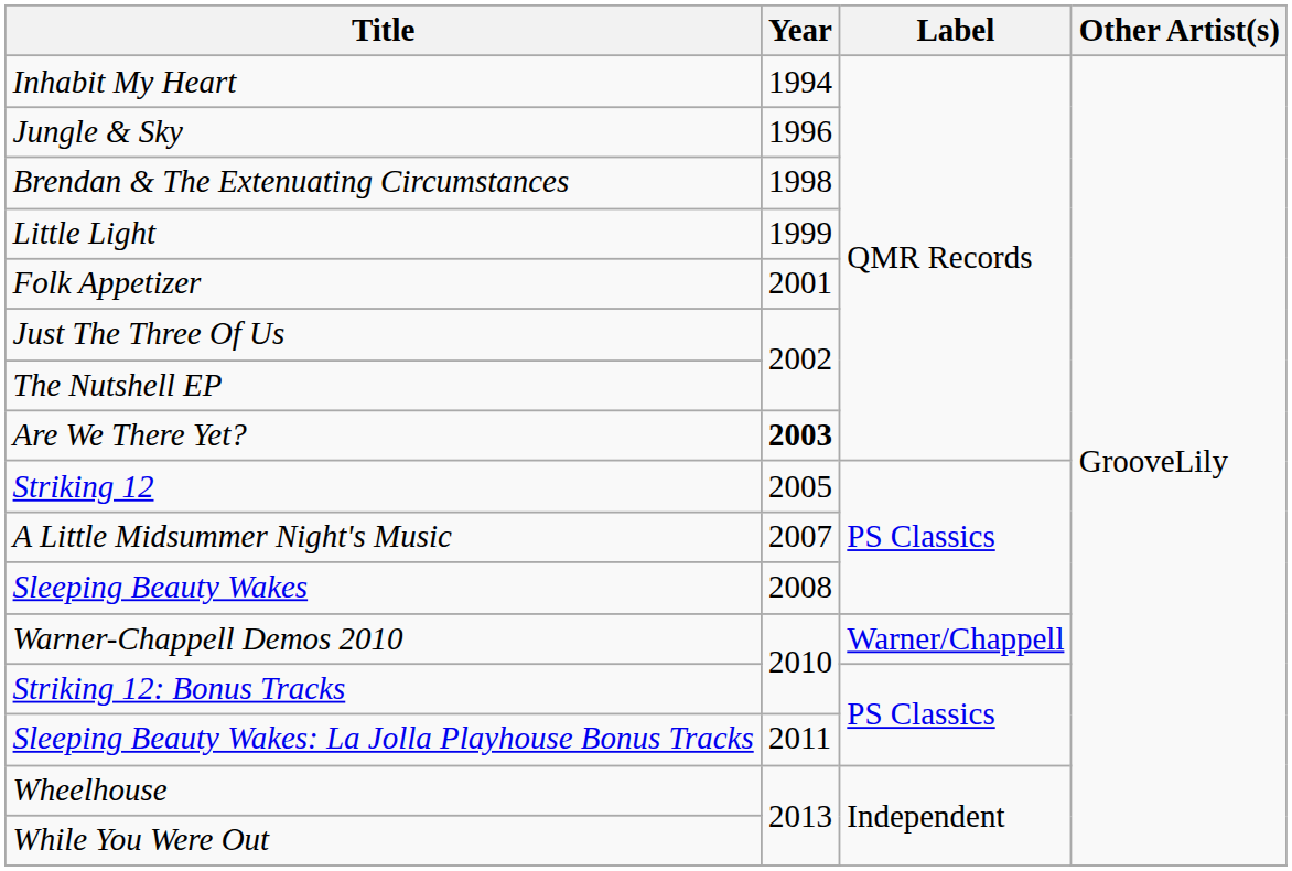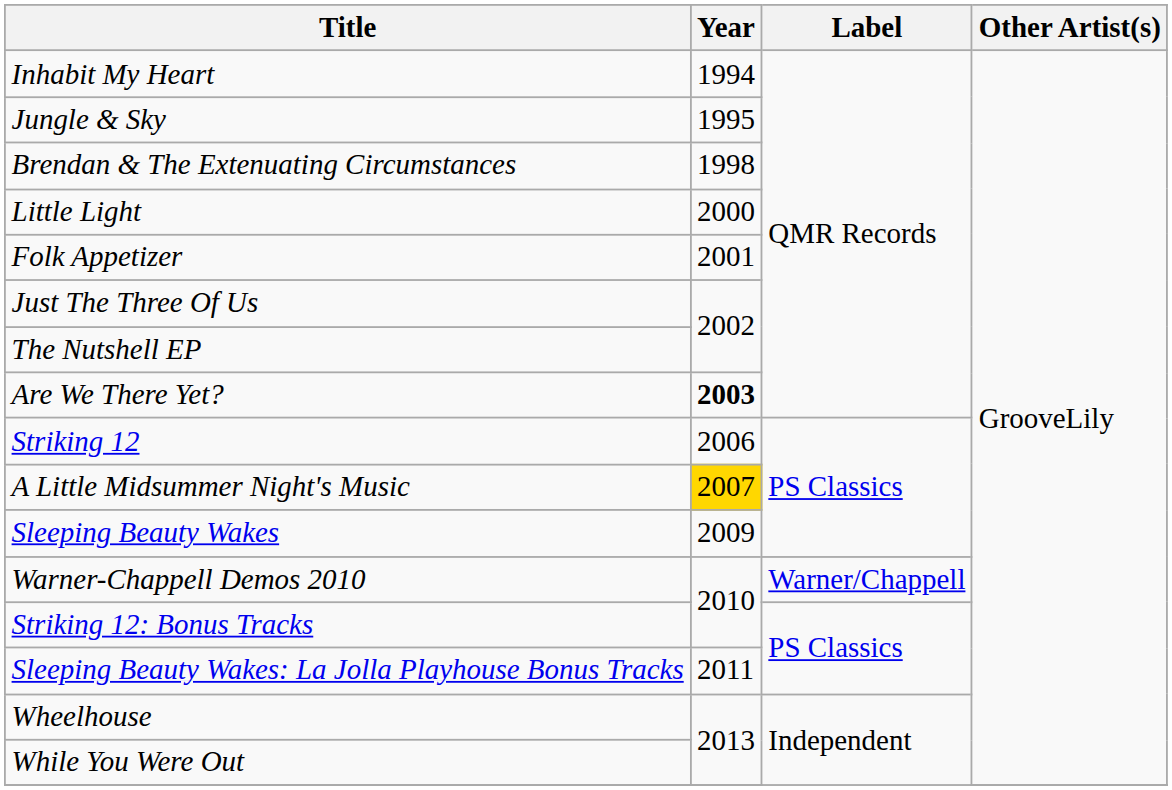Jungle & Sky | Year: 1996 -> 1995
Little Light | Year: 1999 -> 2000
Striking 12 | Year: 2005 -> 2006
A Little Midsummer Night's Music | Year: no background -> gold background
Sleeping Beauty Wakes | Year: 2008 -> 2009
